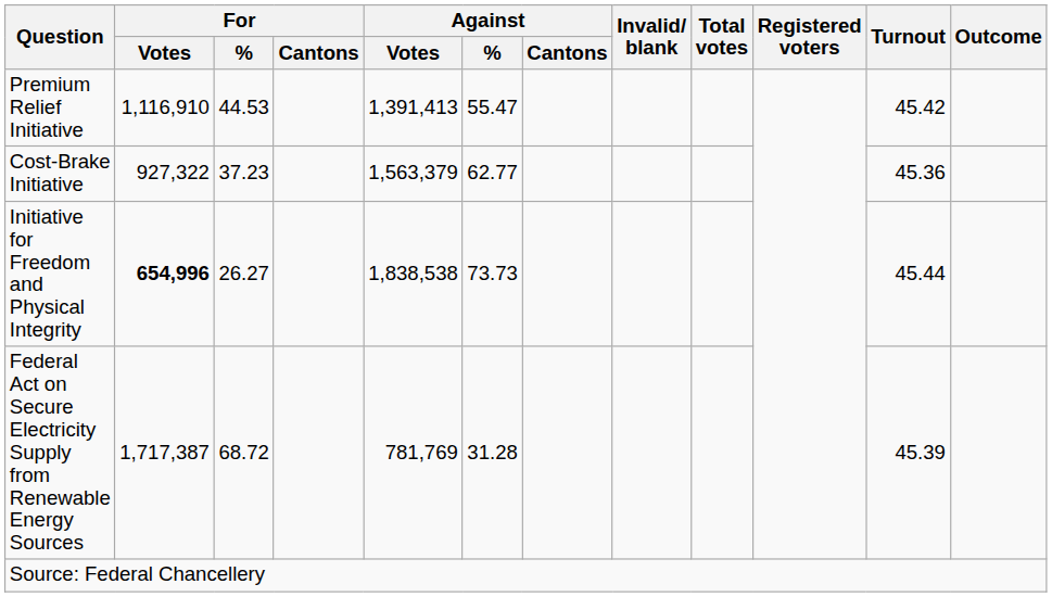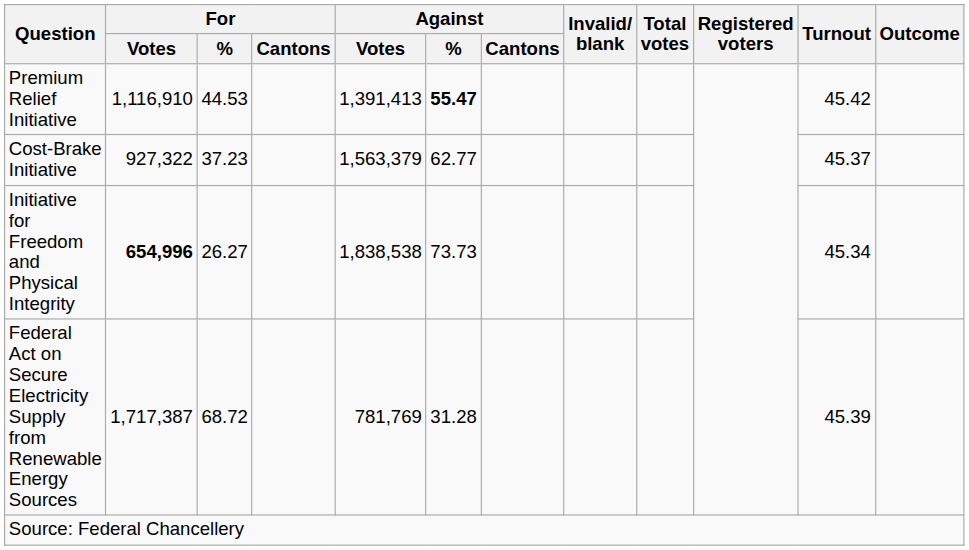Premium Relief Initiative | Against / %: normal -> bold
Cost-Brake Initiative | Turnout: 45.36 -> 45.37
Initiative for Freedom and Physical Integrity | Turnout: 45.44 -> 45.34
